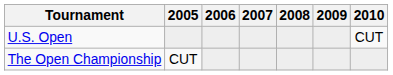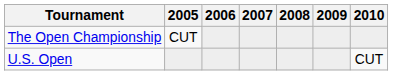rows swapped: U.S. Open <-> The Open Championship
